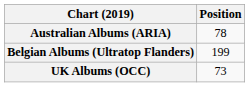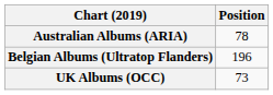Belgian Albums (Ultratop Flanders) | Position: 199 -> 196
